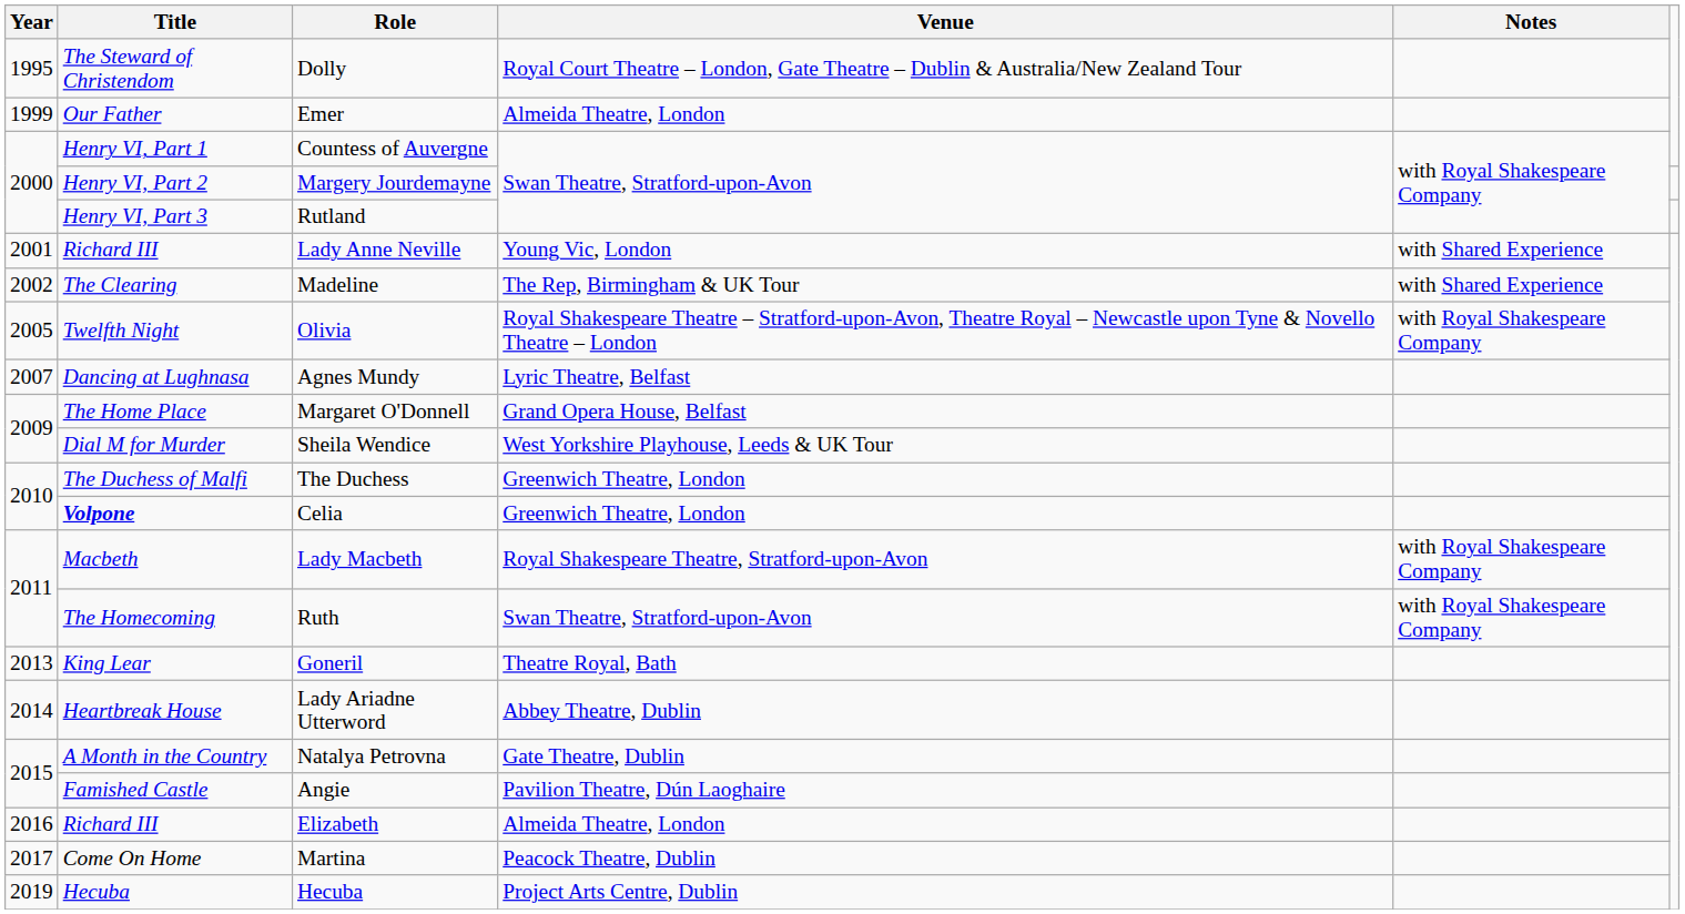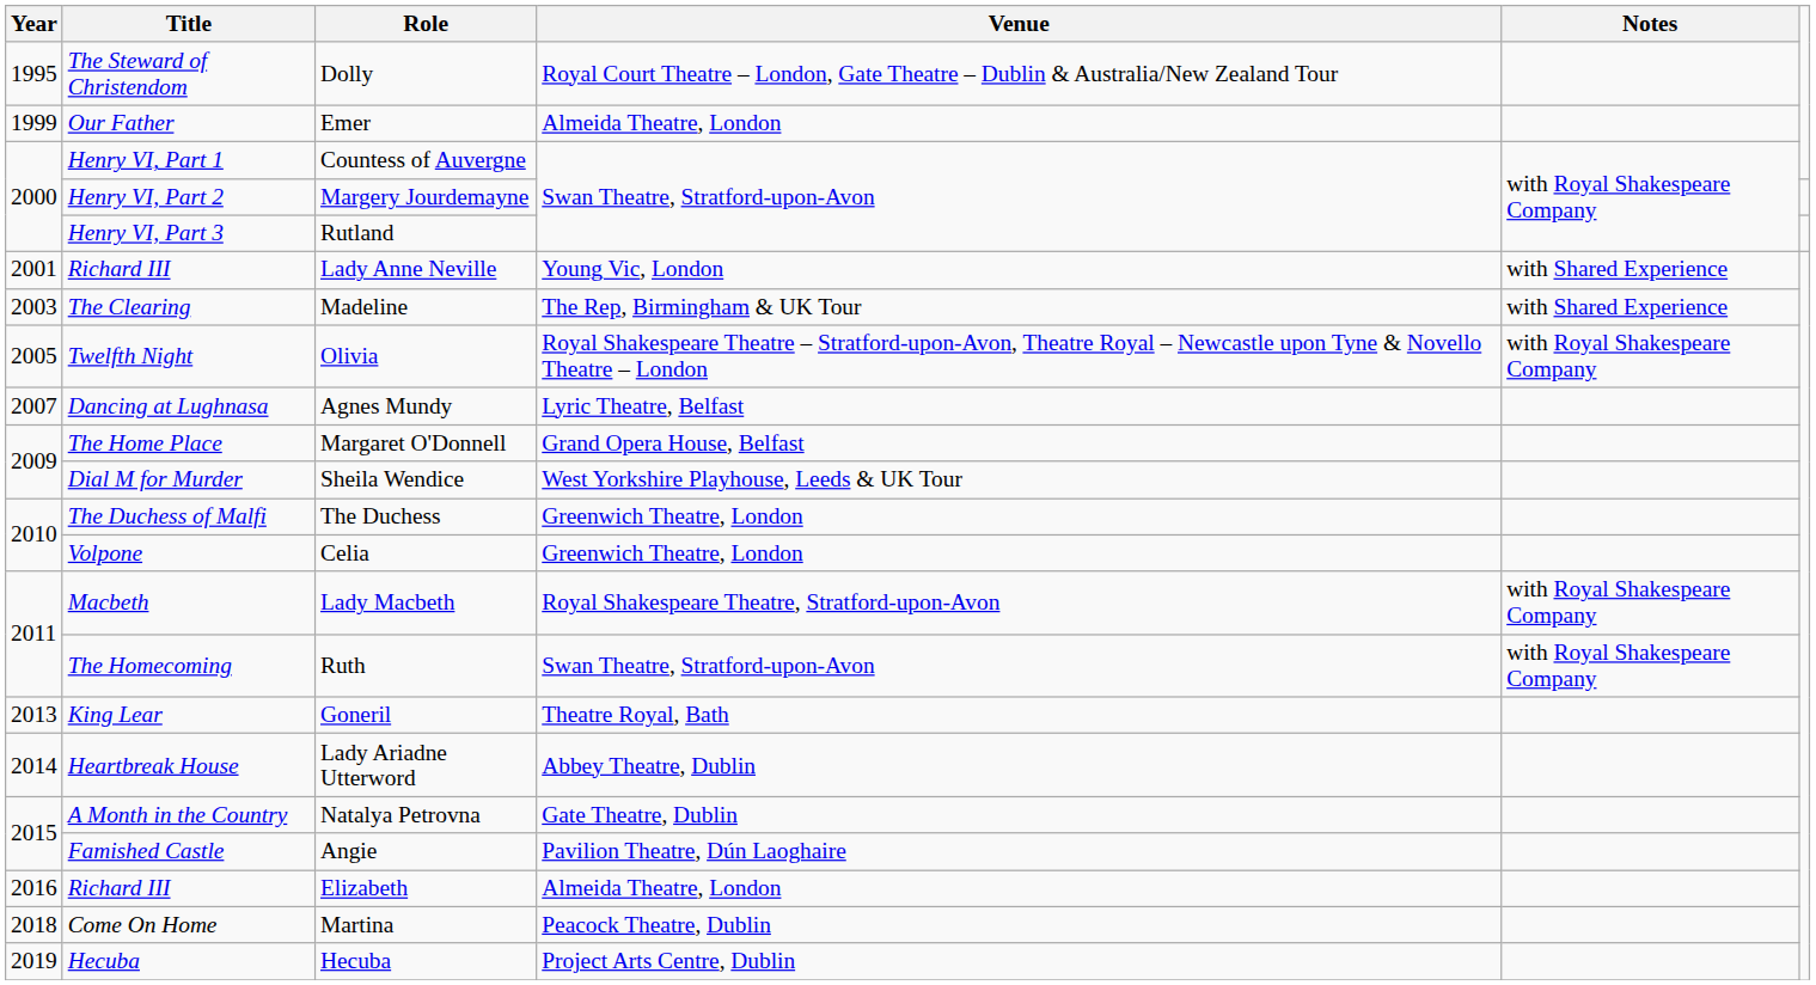Madeline | Year: 2002 -> 2003
Celia | Title: bold -> normal
Martina | Year: 2017 -> 2018
